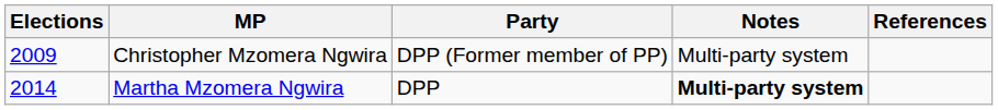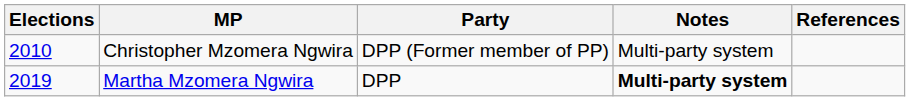Christopher Mzomera Ngwira | Elections: 2009 -> 2010
Martha Mzomera Ngwira | Elections: 2014 -> 2019
